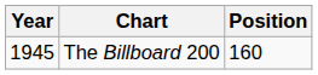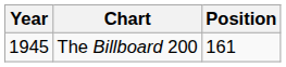The Billboard 200 | Position: 160 -> 161
